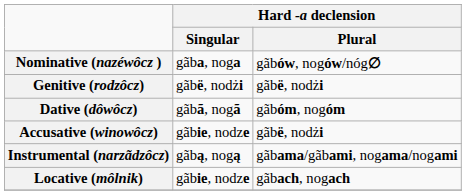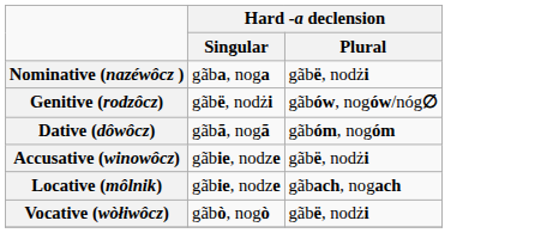Nominative (nazéwôcz ) | Hard -a declension / Plural: gãbów, nogów/nóg∅ -> gãbë, nodżi
Genitive (rodzôcz) | Hard -a declension / Plural: gãbë, nodżi -> gãbów, nogów/nóg∅
- row: Instrumental (narzãdzôcz) | gãbą, nogą | gãbama/gãbami, nogama/nogami
+ row: Vocative (wòłiwôcz) | gãbò, nogò | gãbë, nodżi
